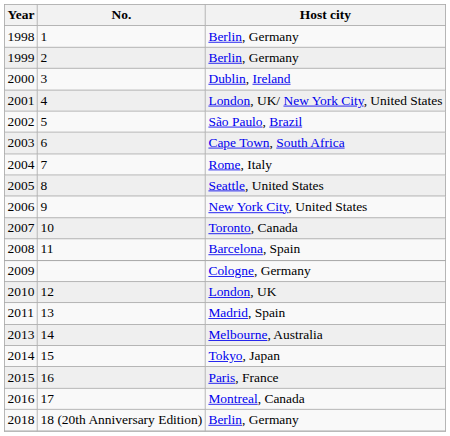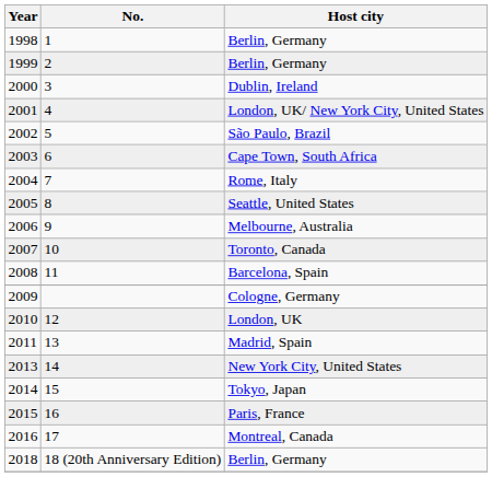2006 | Host city: New York City, United States -> Melbourne, Australia
2013 | Host city: Melbourne, Australia -> New York City, United States
